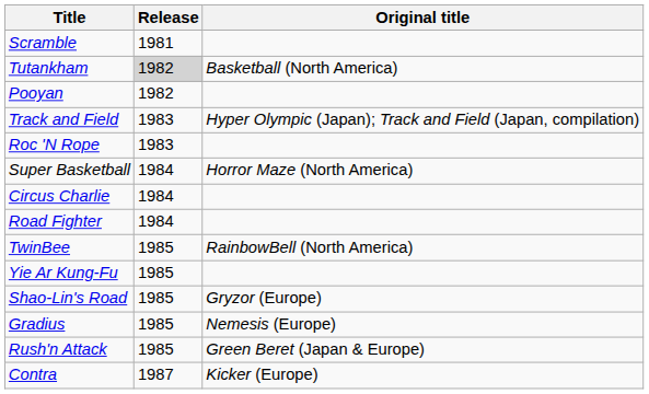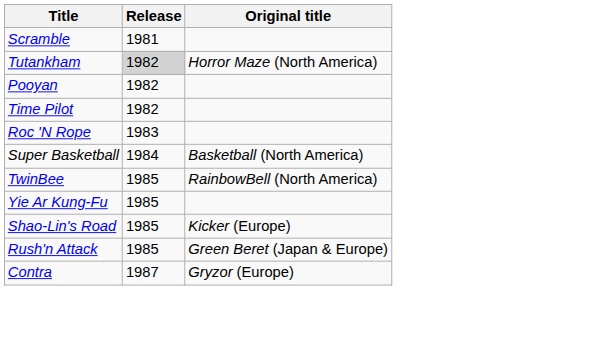Tutankham | Original title: Basketball (North America) -> Horror Maze (North America)
+ row: Time Pilot | 1982
- row: Track and Field | 1983 | Hyper Olympic (Japan); Track and Field (Japan, compilation)
Super Basketball | Original title: Horror Maze (North America) -> Basketball (North America)
- row: Circus Charlie | 1984
- row: Road Fighter | 1984
Shao-Lin's Road | Original title: Gryzor (Europe) -> Kicker (Europe)
- row: Gradius | 1985 | Nemesis (Europe)
Contra | Original title: Kicker (Europe) -> Gryzor (Europe)
